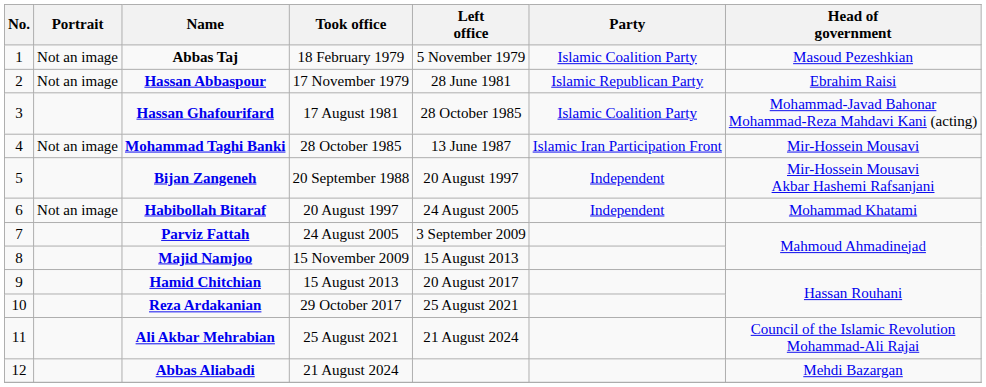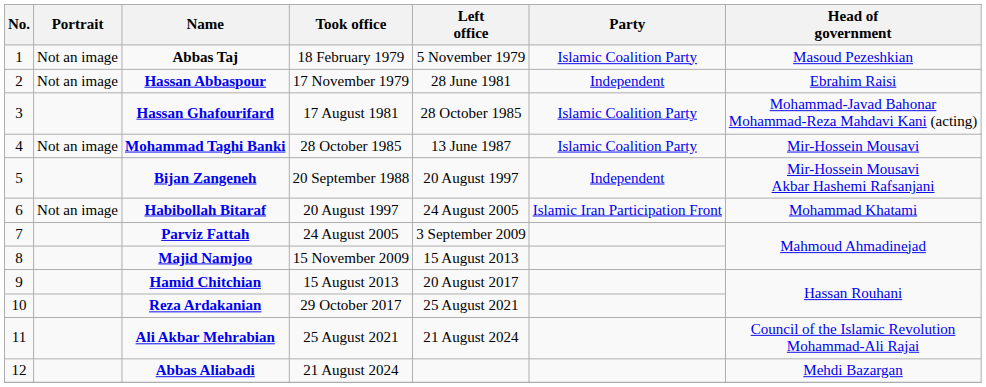2 | Party: Islamic Republican Party -> Independent
4 | Party: Islamic Iran Participation Front -> Islamic Coalition Party
6 | Party: Independent -> Islamic Iran Participation Front
